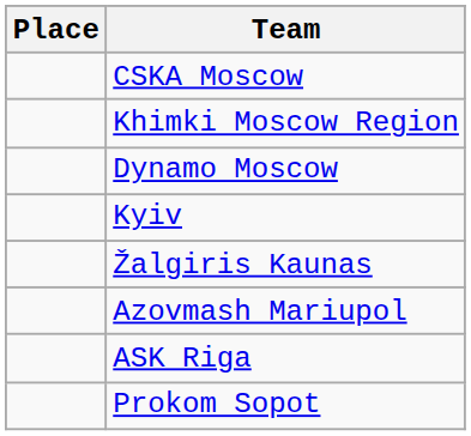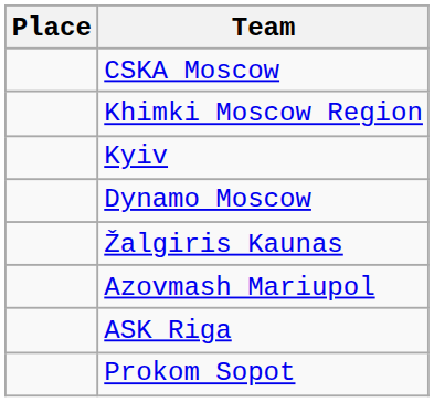rows swapped: Kyiv <-> Dynamo Moscow
